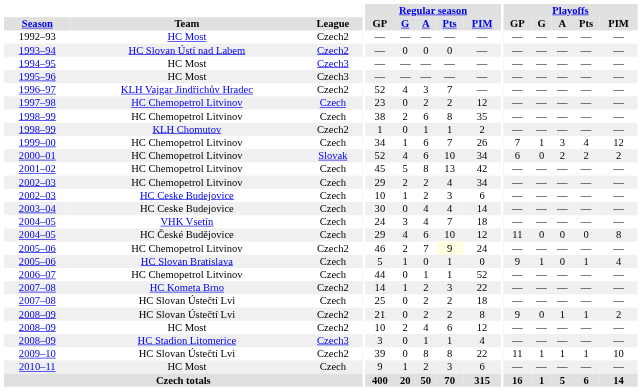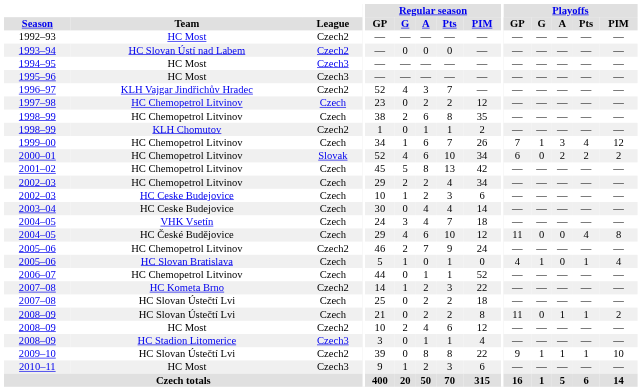2004–05 / HC České Budějovice | Playoffs / Pts: 0 -> 4
2005–06 / HC Chemopetrol Litvinov | Regular season / Pts: lightyellow background -> no background
2005–06 / HC Slovan Bratislava | Playoffs / GP: 9 -> 4
2008–09 / HC Slovan Ústečtí Lvi | League: Czech2 -> Czech
2008–09 / HC Slovan Ústečtí Lvi | Playoffs / GP: 9 -> 11
2009–10 | Playoffs / GP: 11 -> 9
2010–11 | League: Czech -> Czech3
